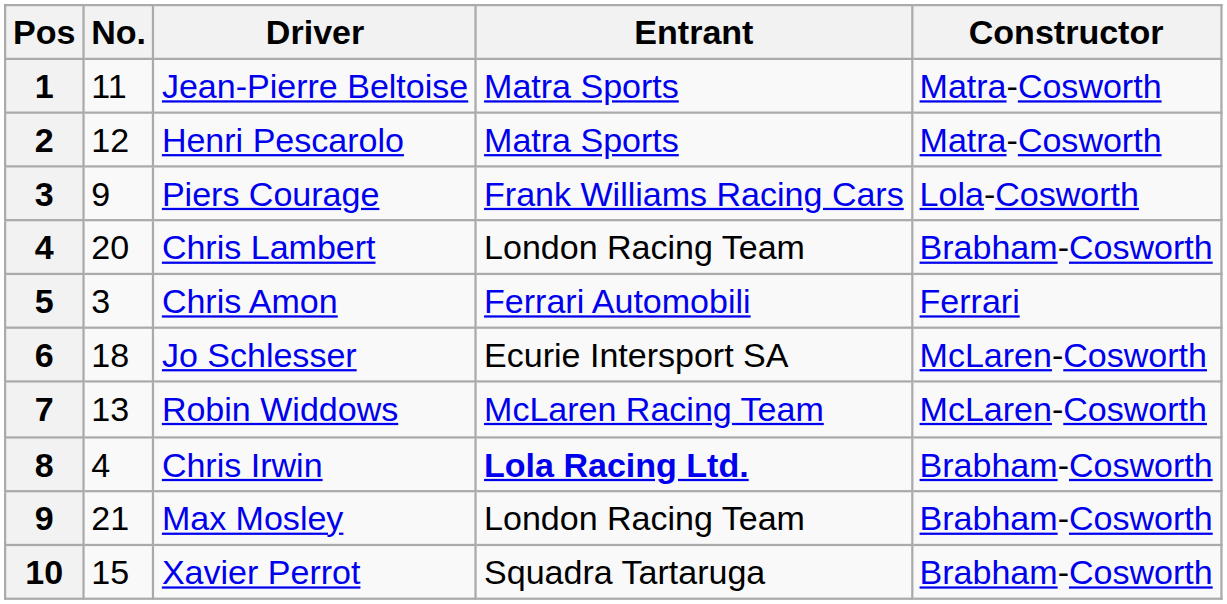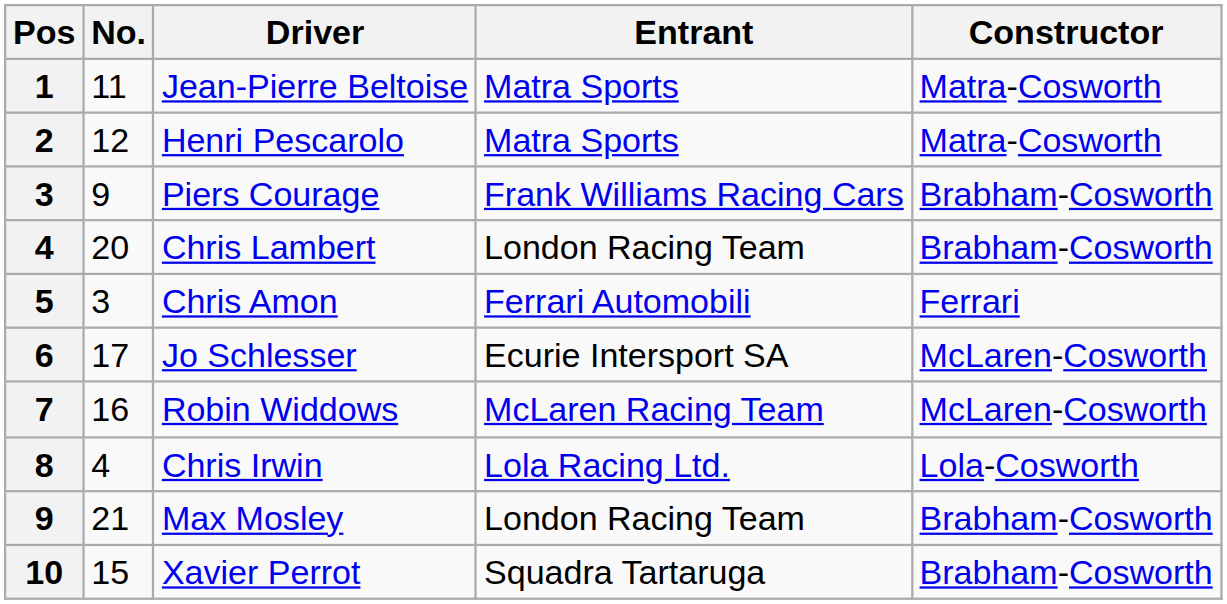Piers Courage | Constructor: Lola-Cosworth -> Brabham-Cosworth
Jo Schlesser | No.: 18 -> 17
Robin Widdows | No.: 13 -> 16
Chris Irwin | Entrant: bold -> normal
Chris Irwin | Constructor: Brabham-Cosworth -> Lola-Cosworth
